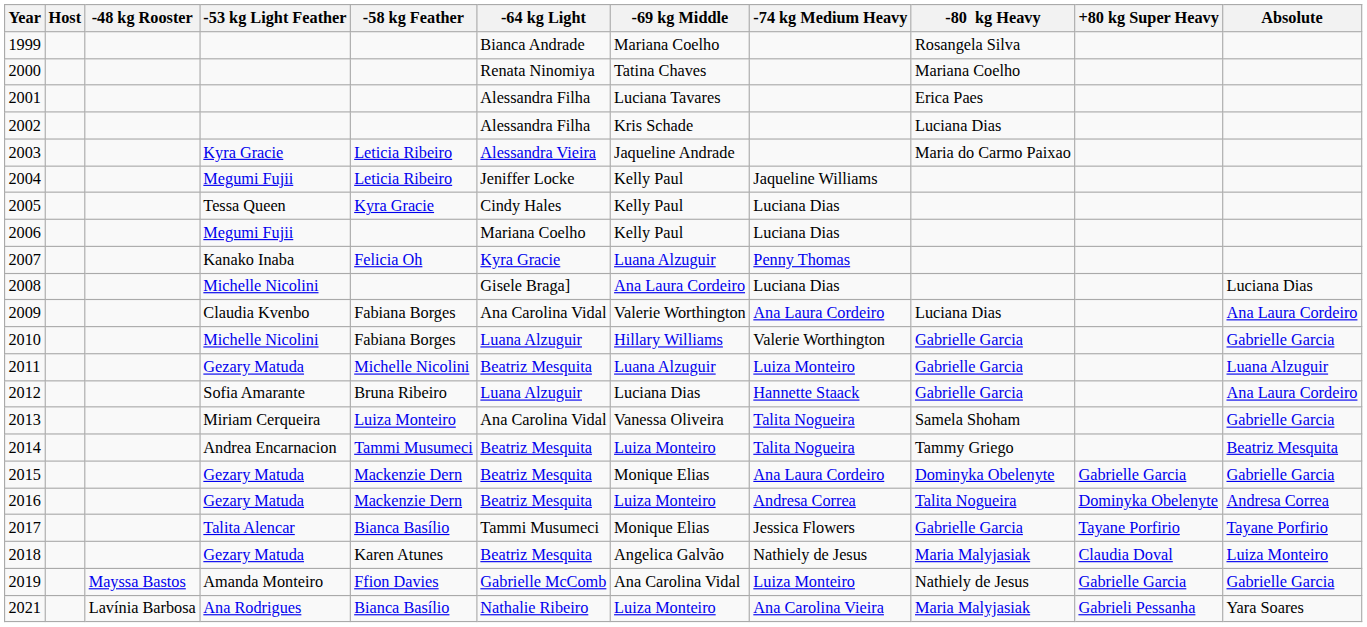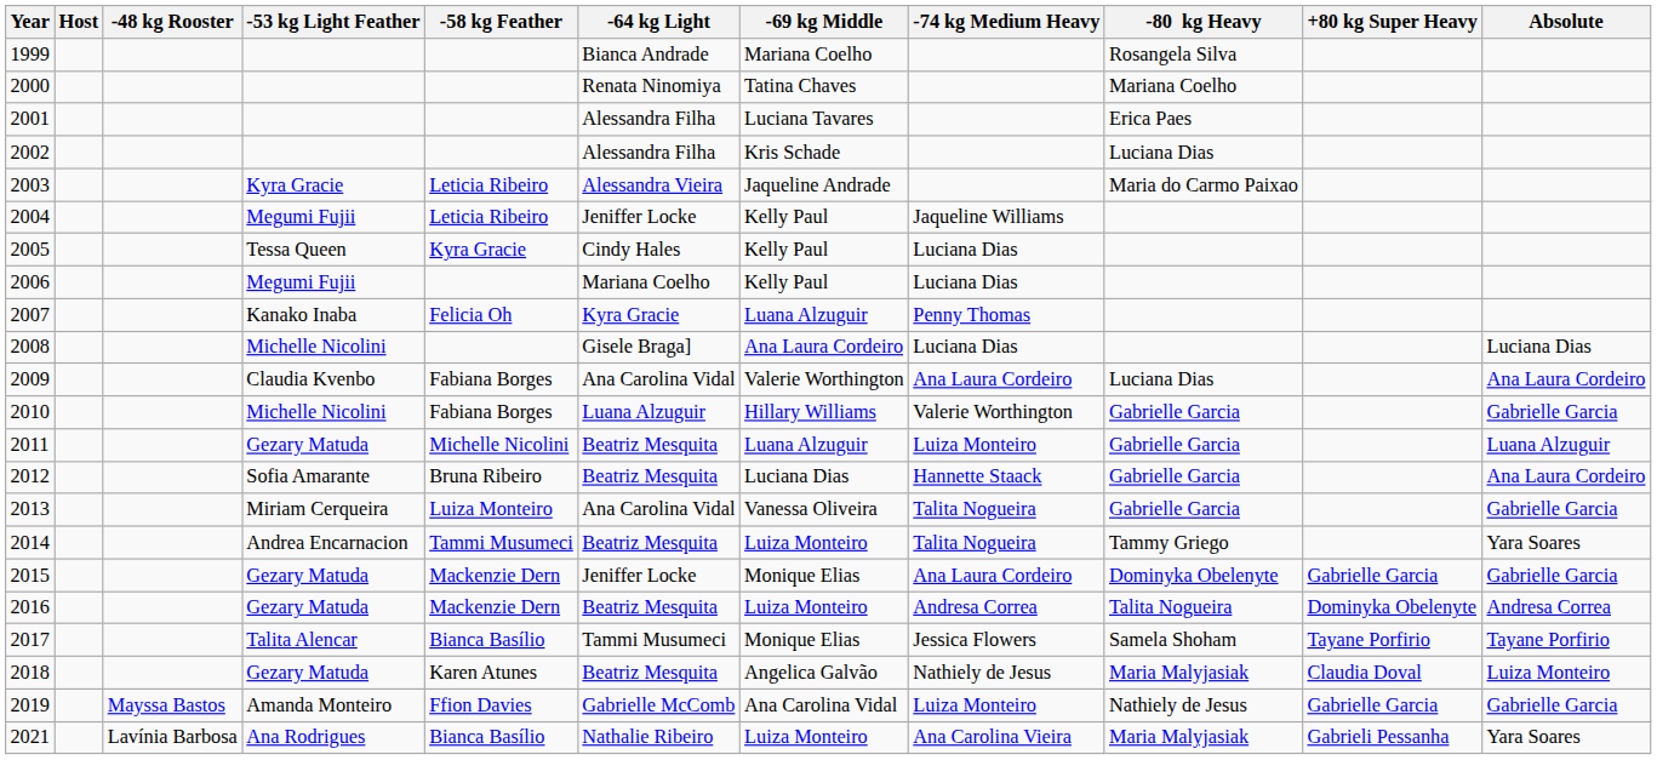2012 | -64 kg Light: Luana Alzuguir -> Beatriz Mesquita
2013 | -80 kg Heavy: Samela Shoham -> Gabrielle Garcia
2014 | Absolute: Beatriz Mesquita -> Yara Soares
2015 | -64 kg Light: Beatriz Mesquita -> Jeniffer Locke
2017 | -80 kg Heavy: Gabrielle Garcia -> Samela Shoham
